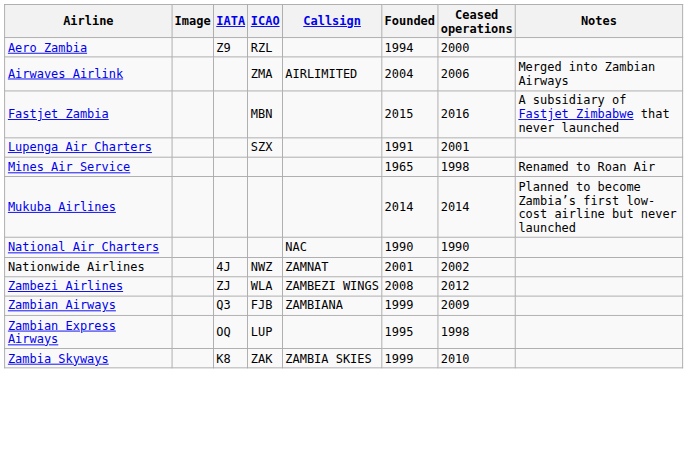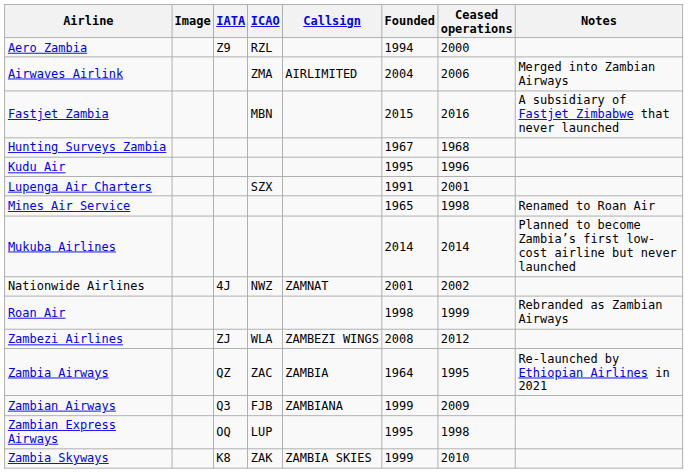+ row: Hunting Surveys Zambia | 1967 | 1968
+ row: Kudu Air | 1995 | 1996
- row: National Air Charters | NAC | 1990 | 1990
+ row: Roan Air | 1998 | 1999 | Rebranded as Zambian Airways
+ row: Zambia Airways | QZ | ZAC | ZAMBIA | 1964 | 1995 | Re-launched by Ethiopian Airlines in 2021
